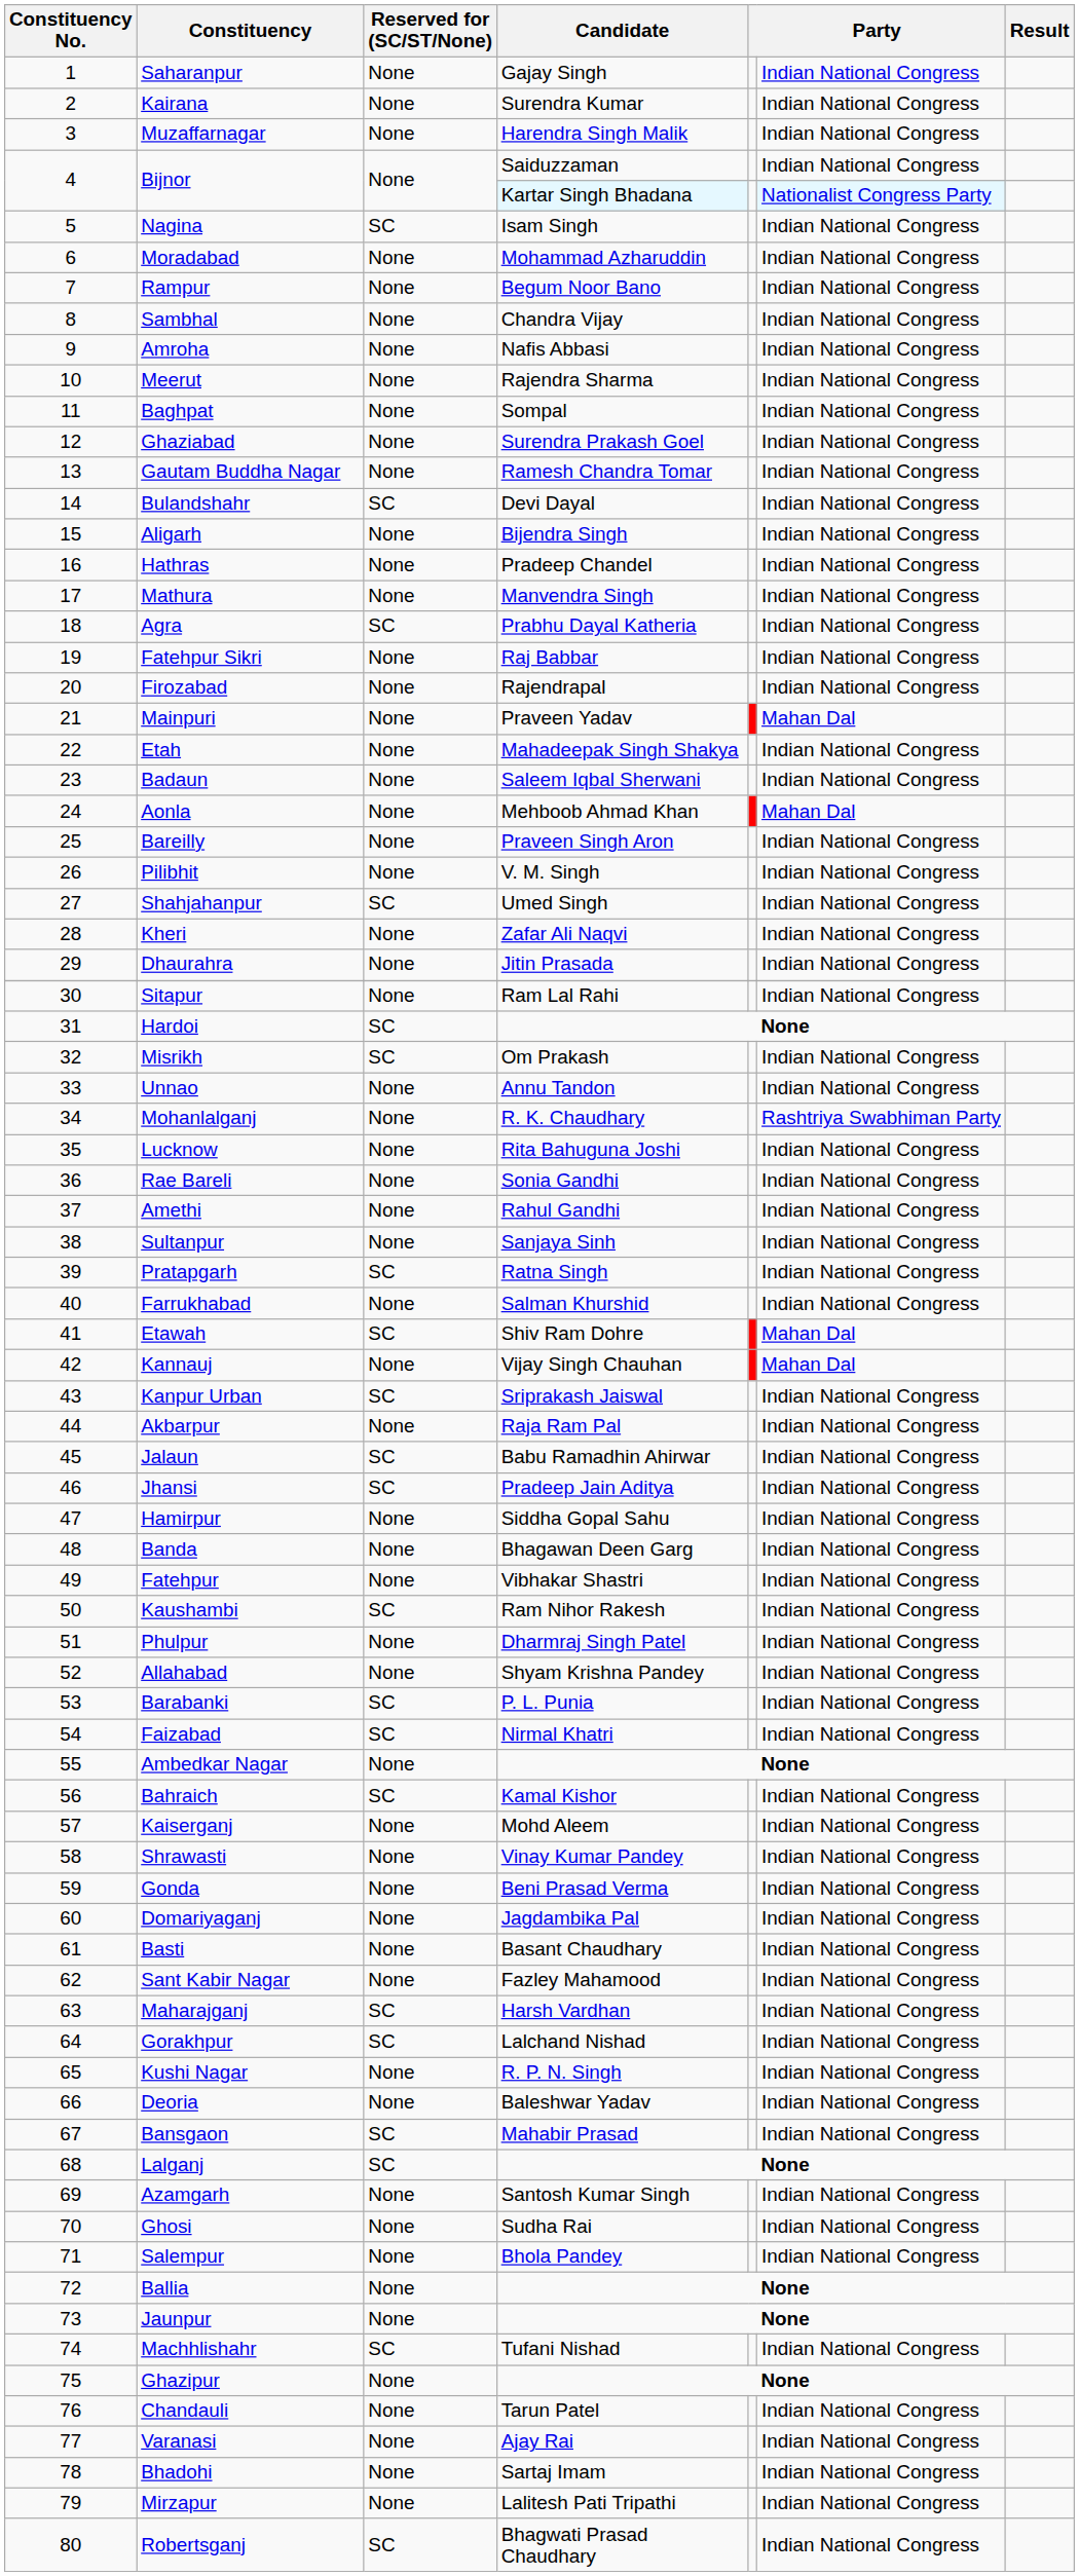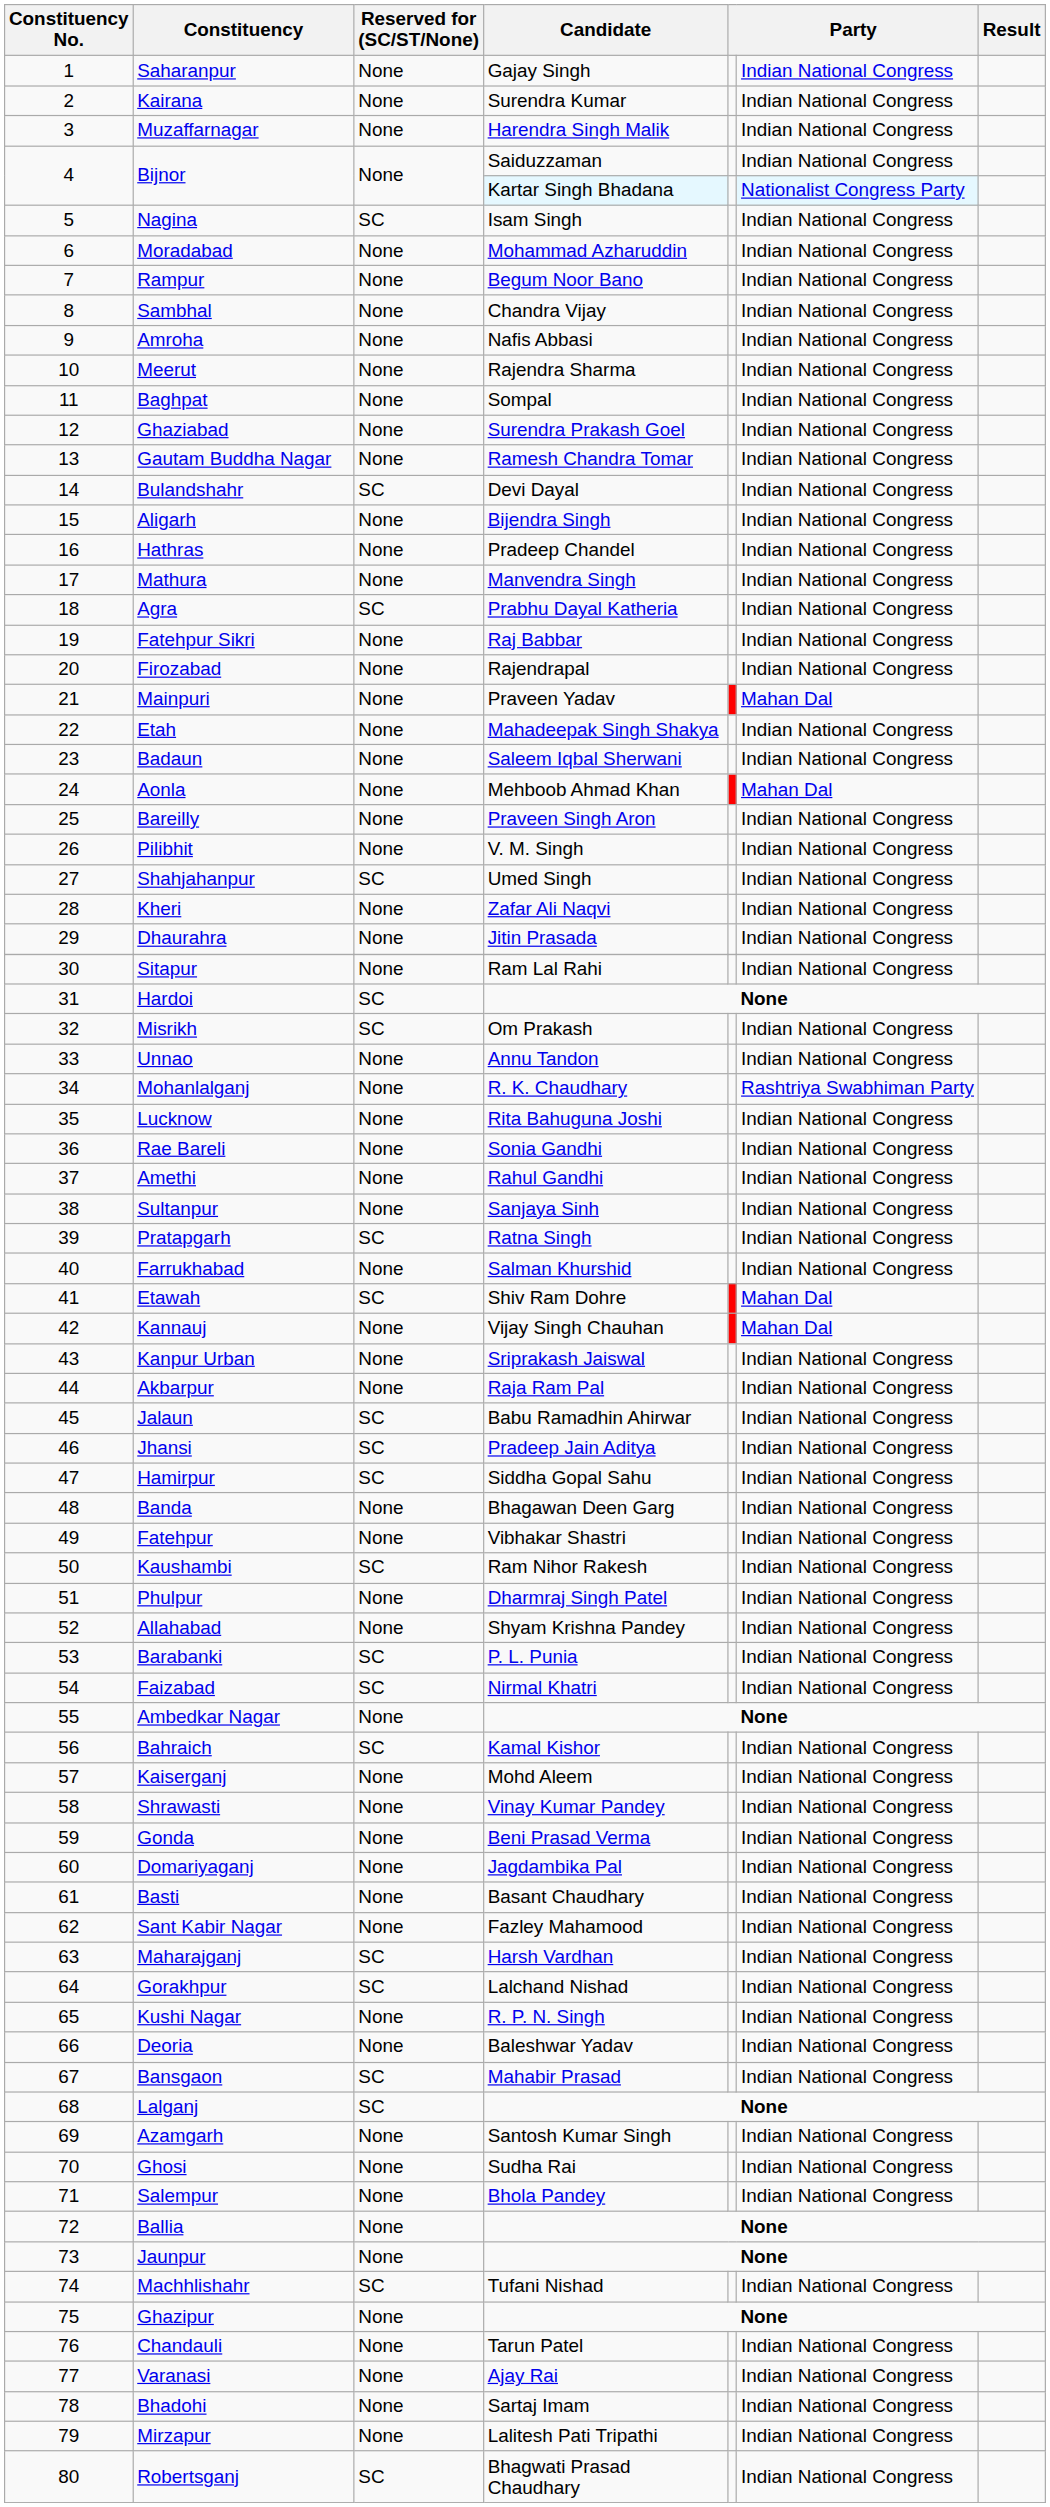Kanpur Urban | Reserved for (SC/ST/None): SC -> None
Hamirpur | Reserved for (SC/ST/None): None -> SC
